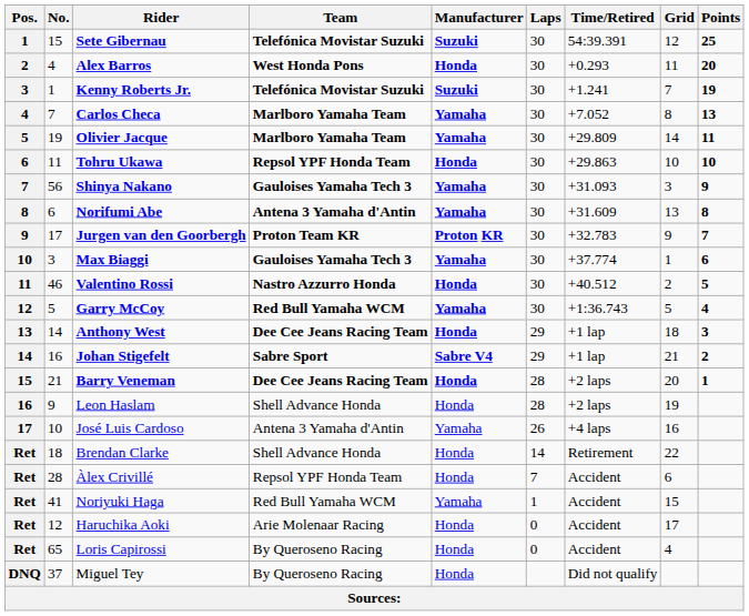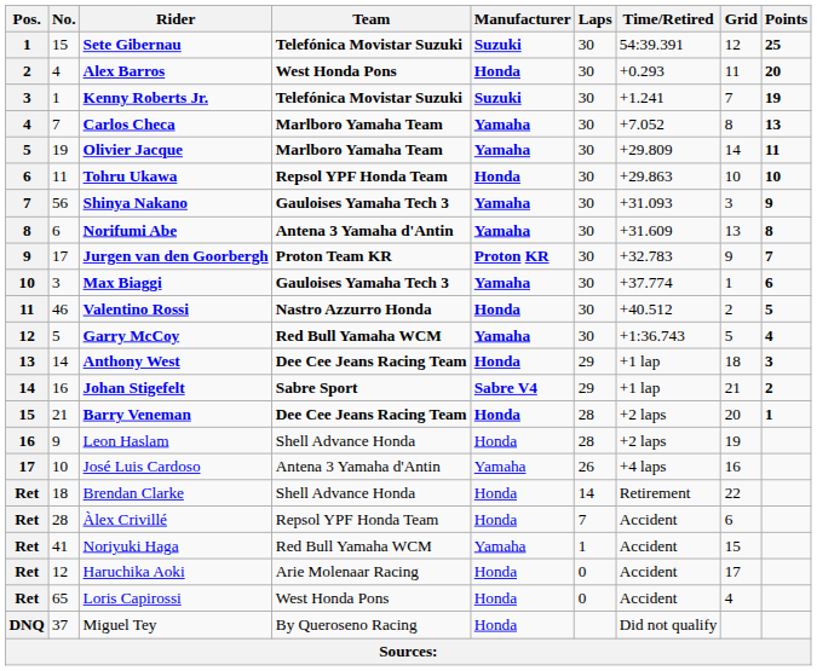Loris Capirossi | Team: By Queroseno Racing -> West Honda Pons
